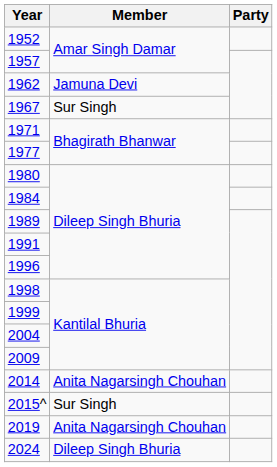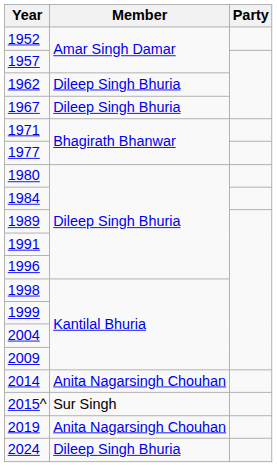1962 | Member: Jamuna Devi -> Dileep Singh Bhuria
1967 | Member: Sur Singh -> Dileep Singh Bhuria
